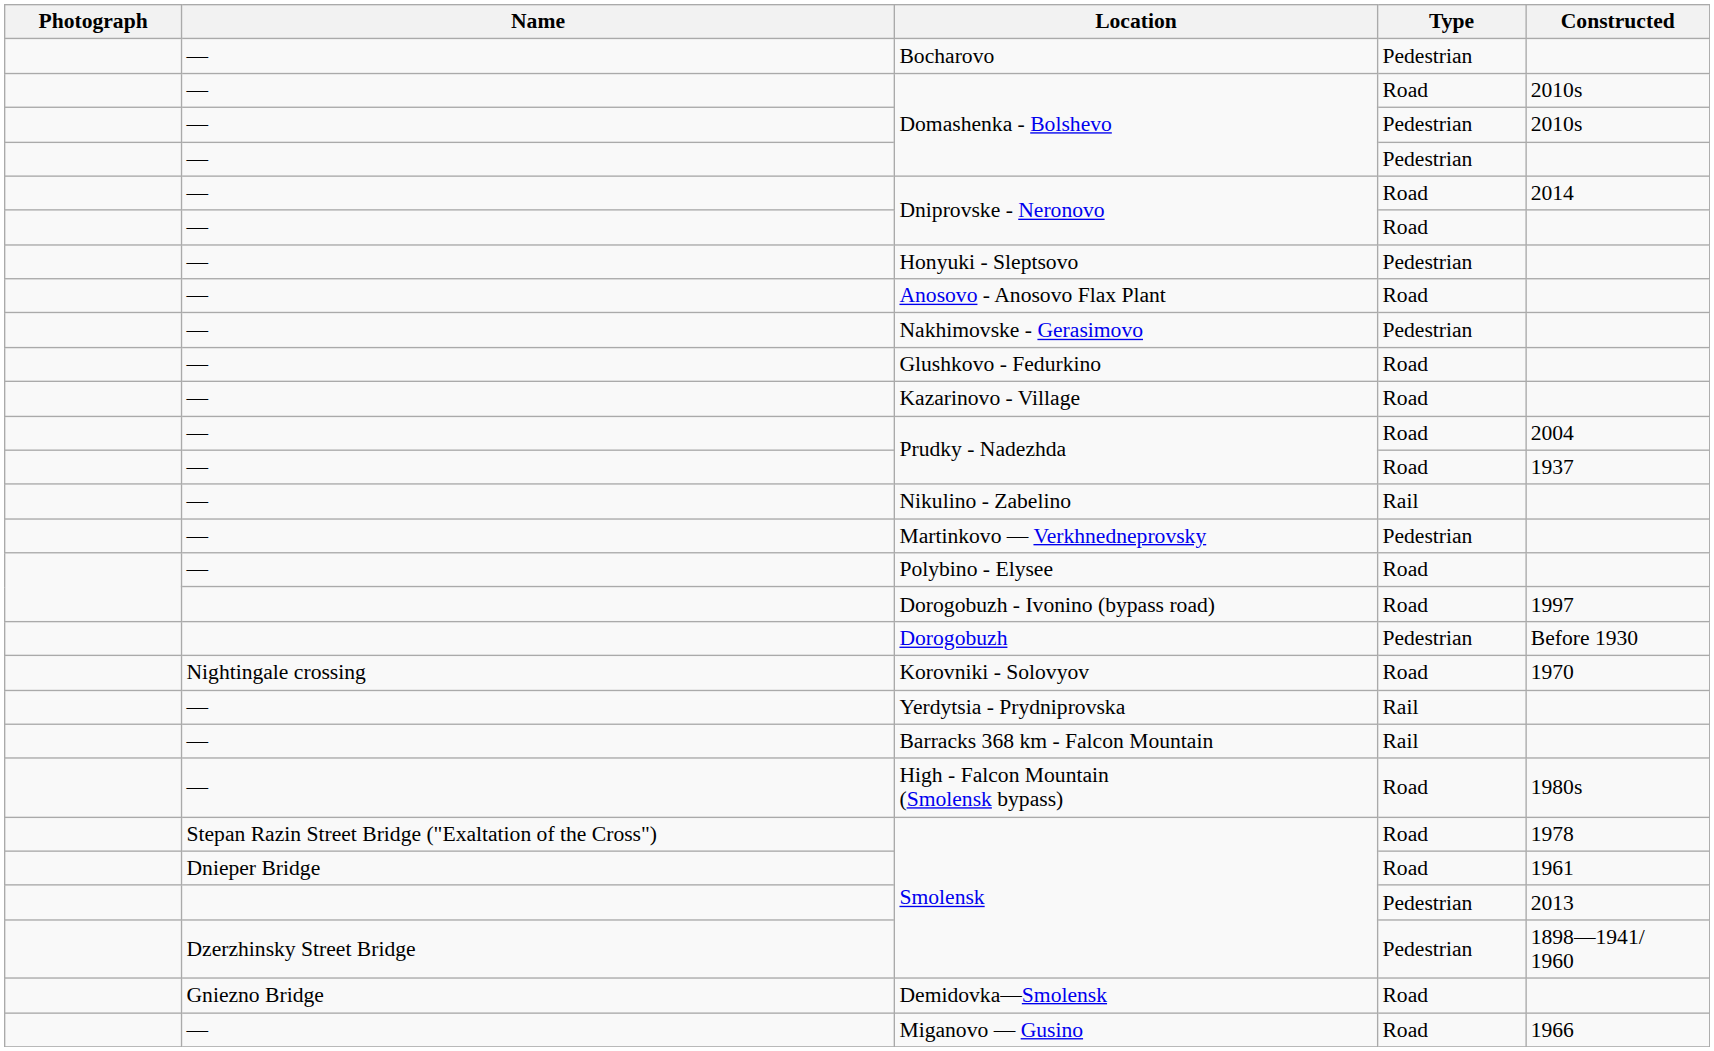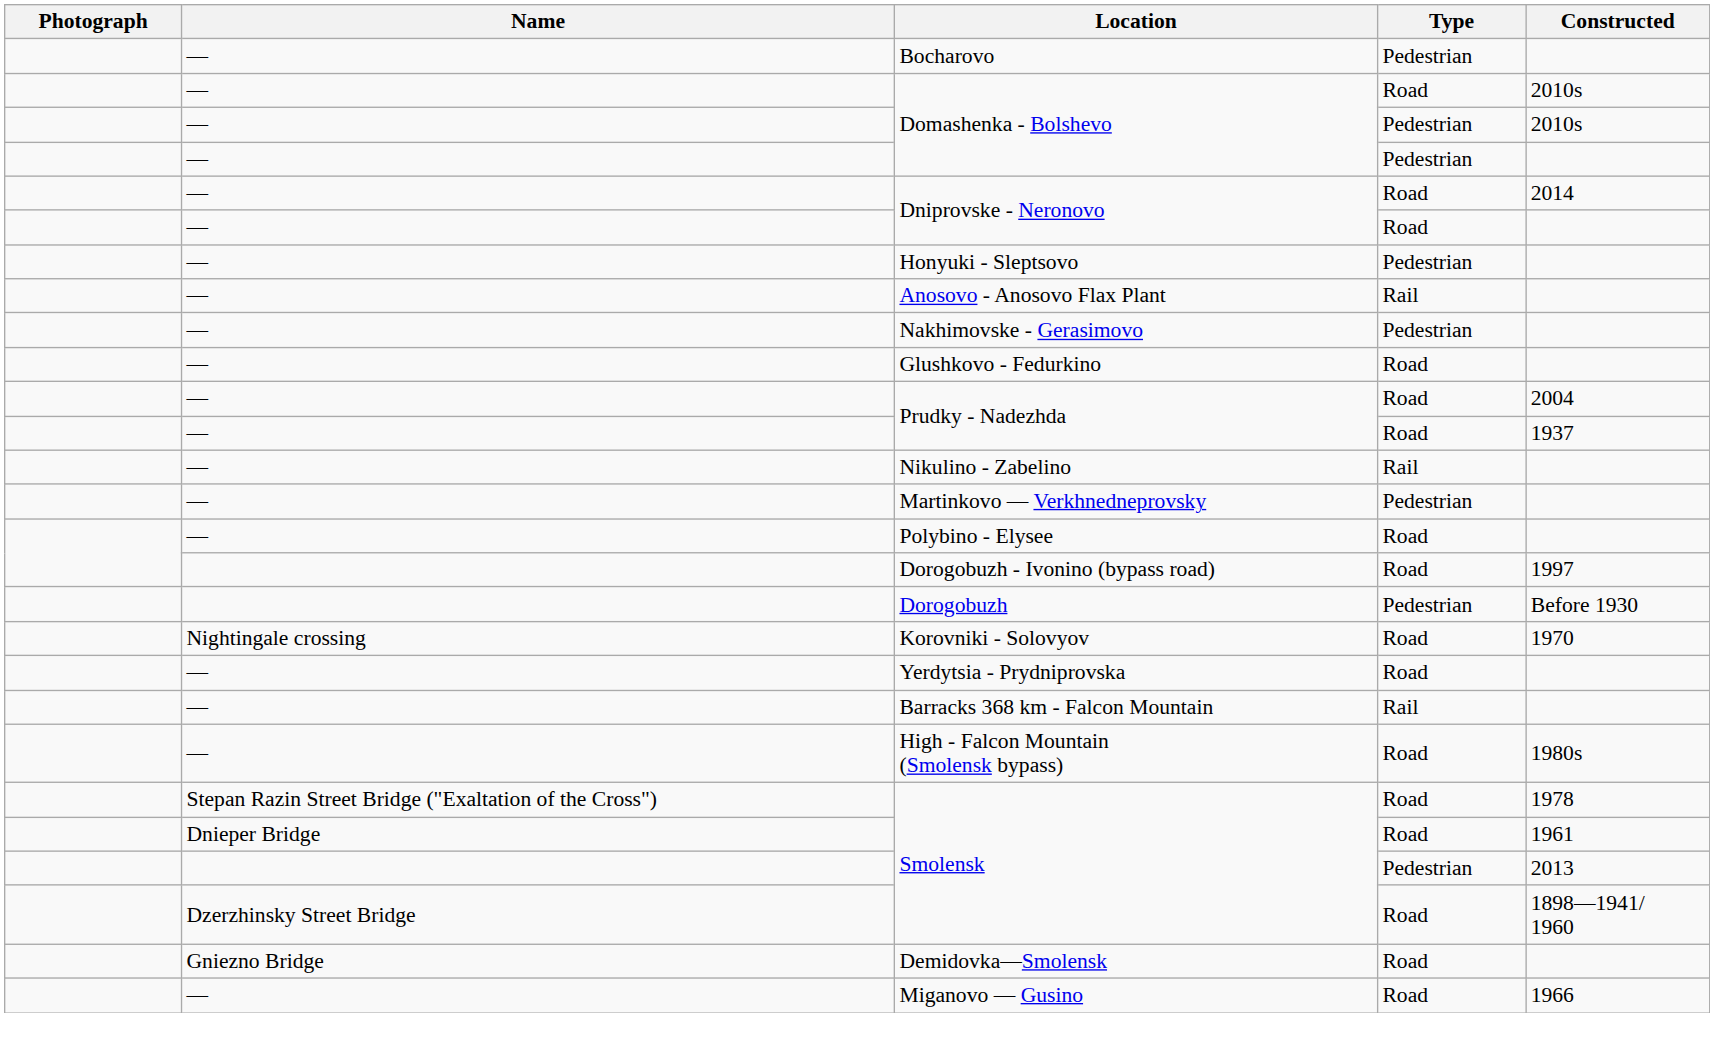Anosovo - Anosovo Flax Plant | Type: Road -> Rail
- row: — | Kazarinovo - Village | Road
Yerdytsia - Prydniprovska | Type: Rail -> Road
Dzerzhinsky Street Bridge / Smolensk | Type: Pedestrian -> Road
